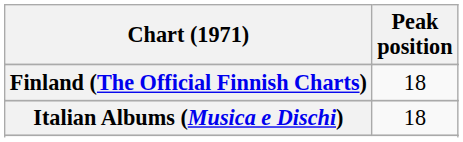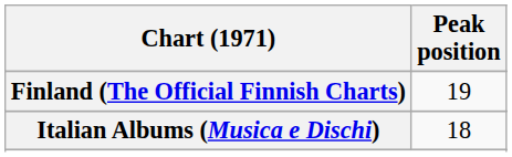Finland (The Official Finnish Charts) | Peak position: 18 -> 19
